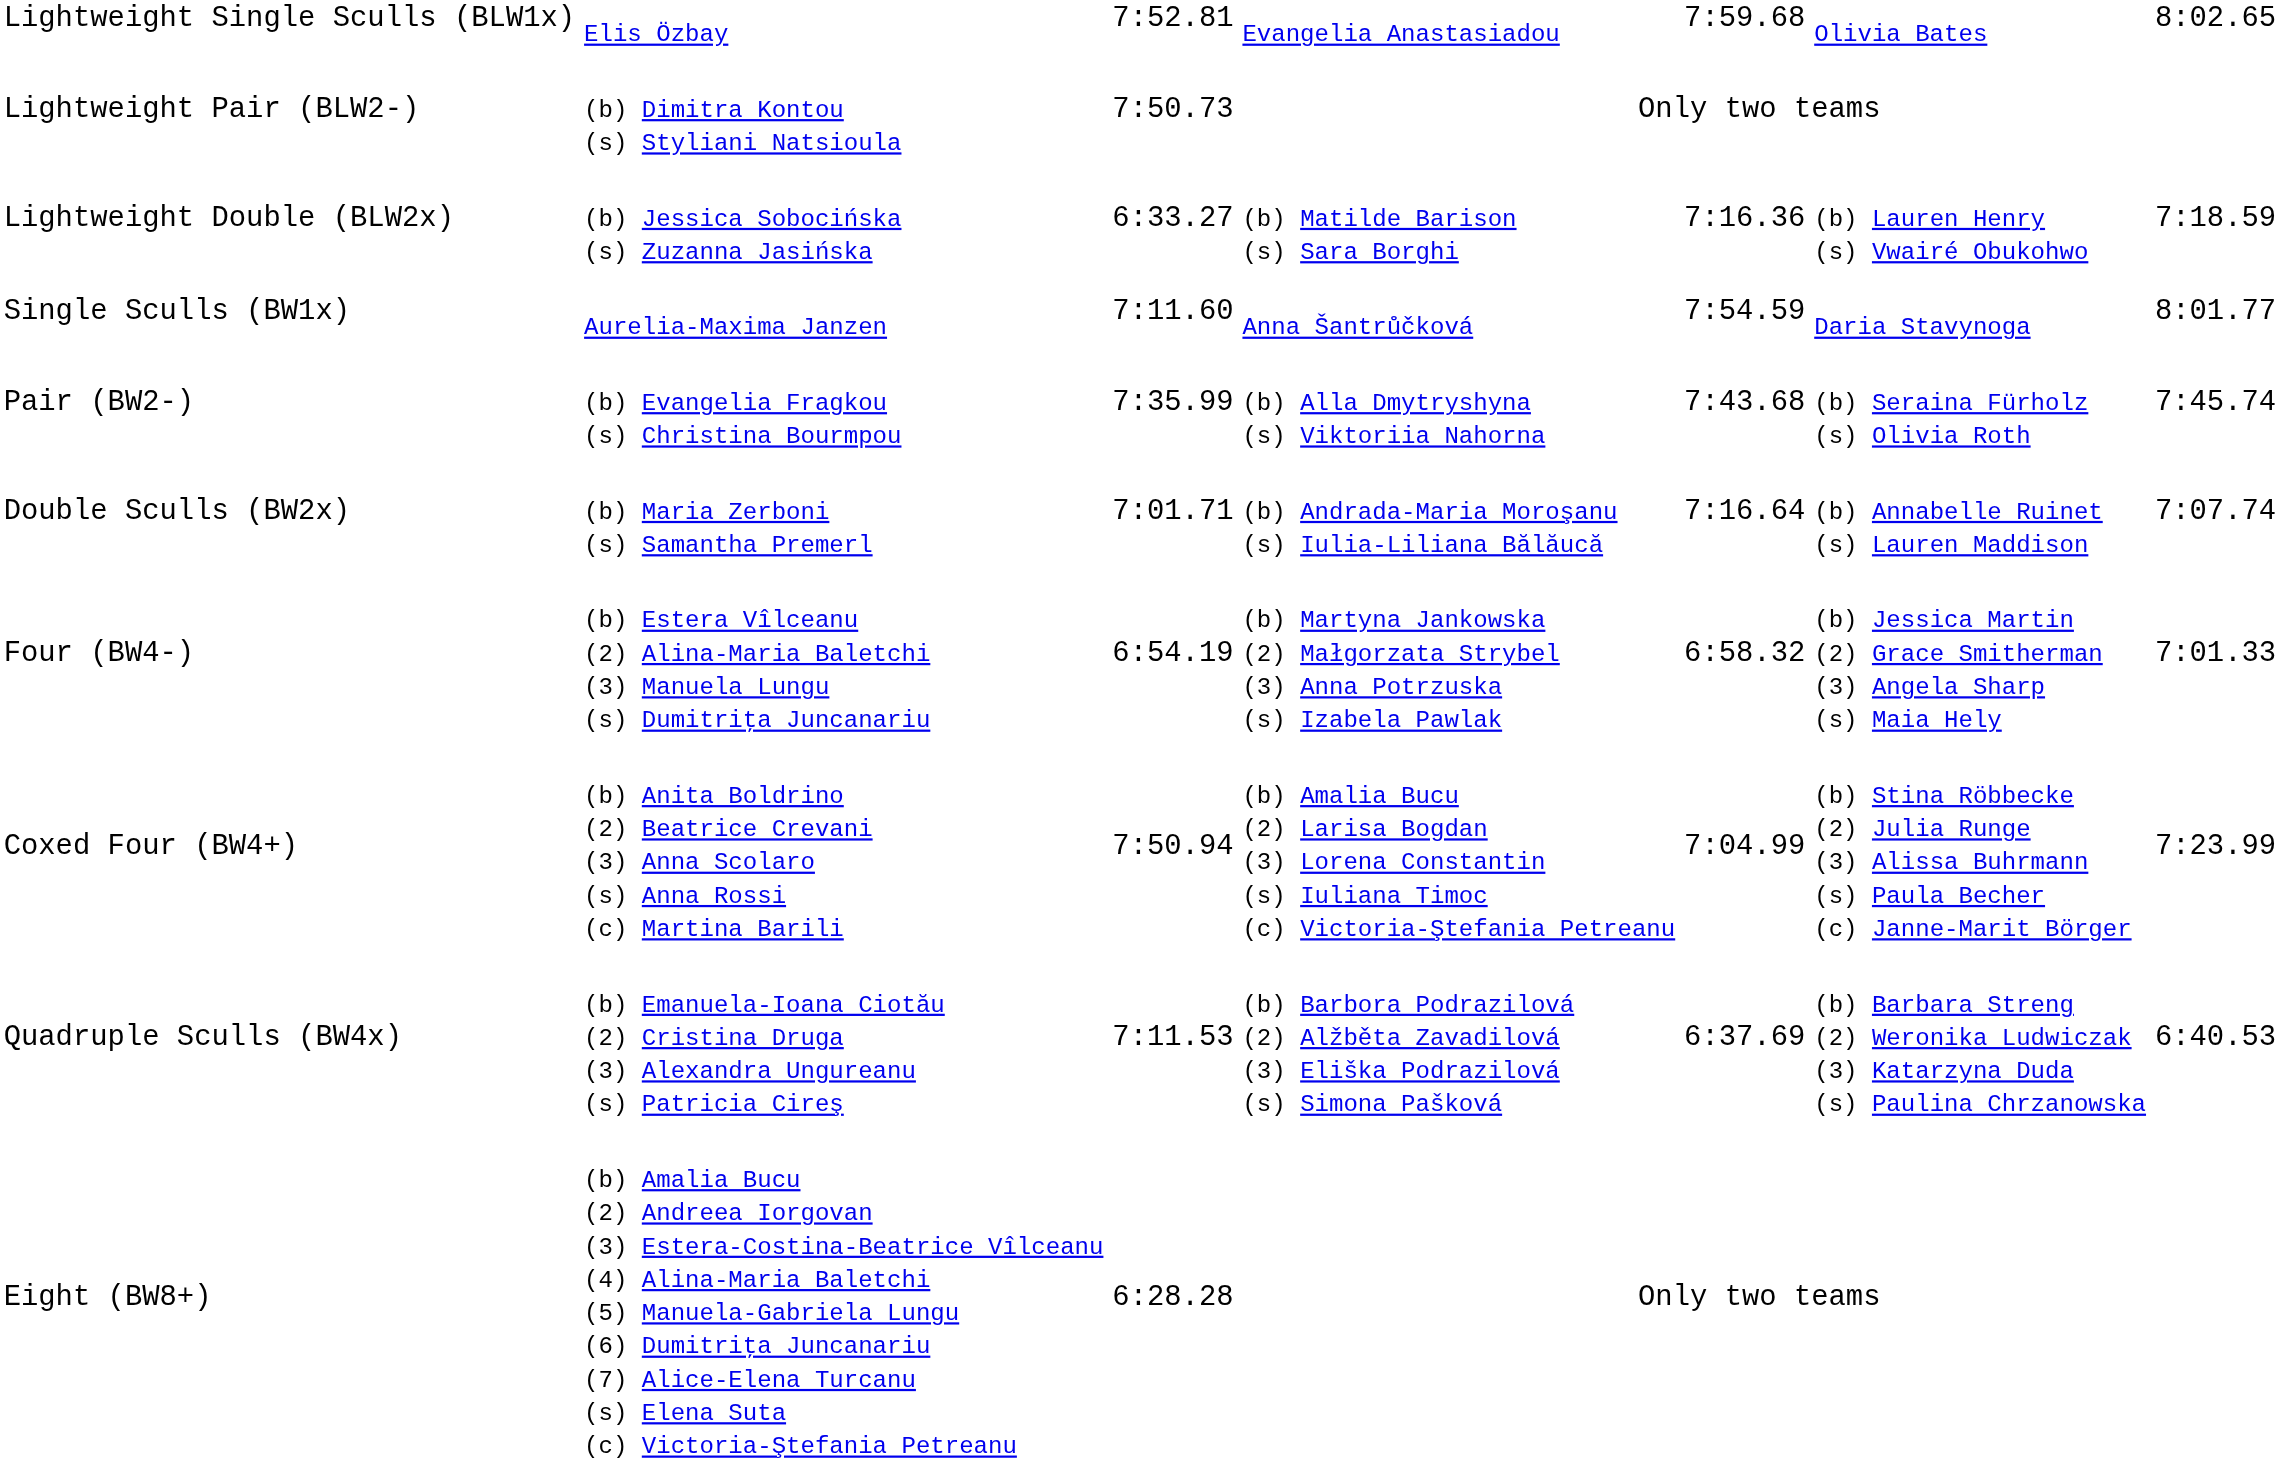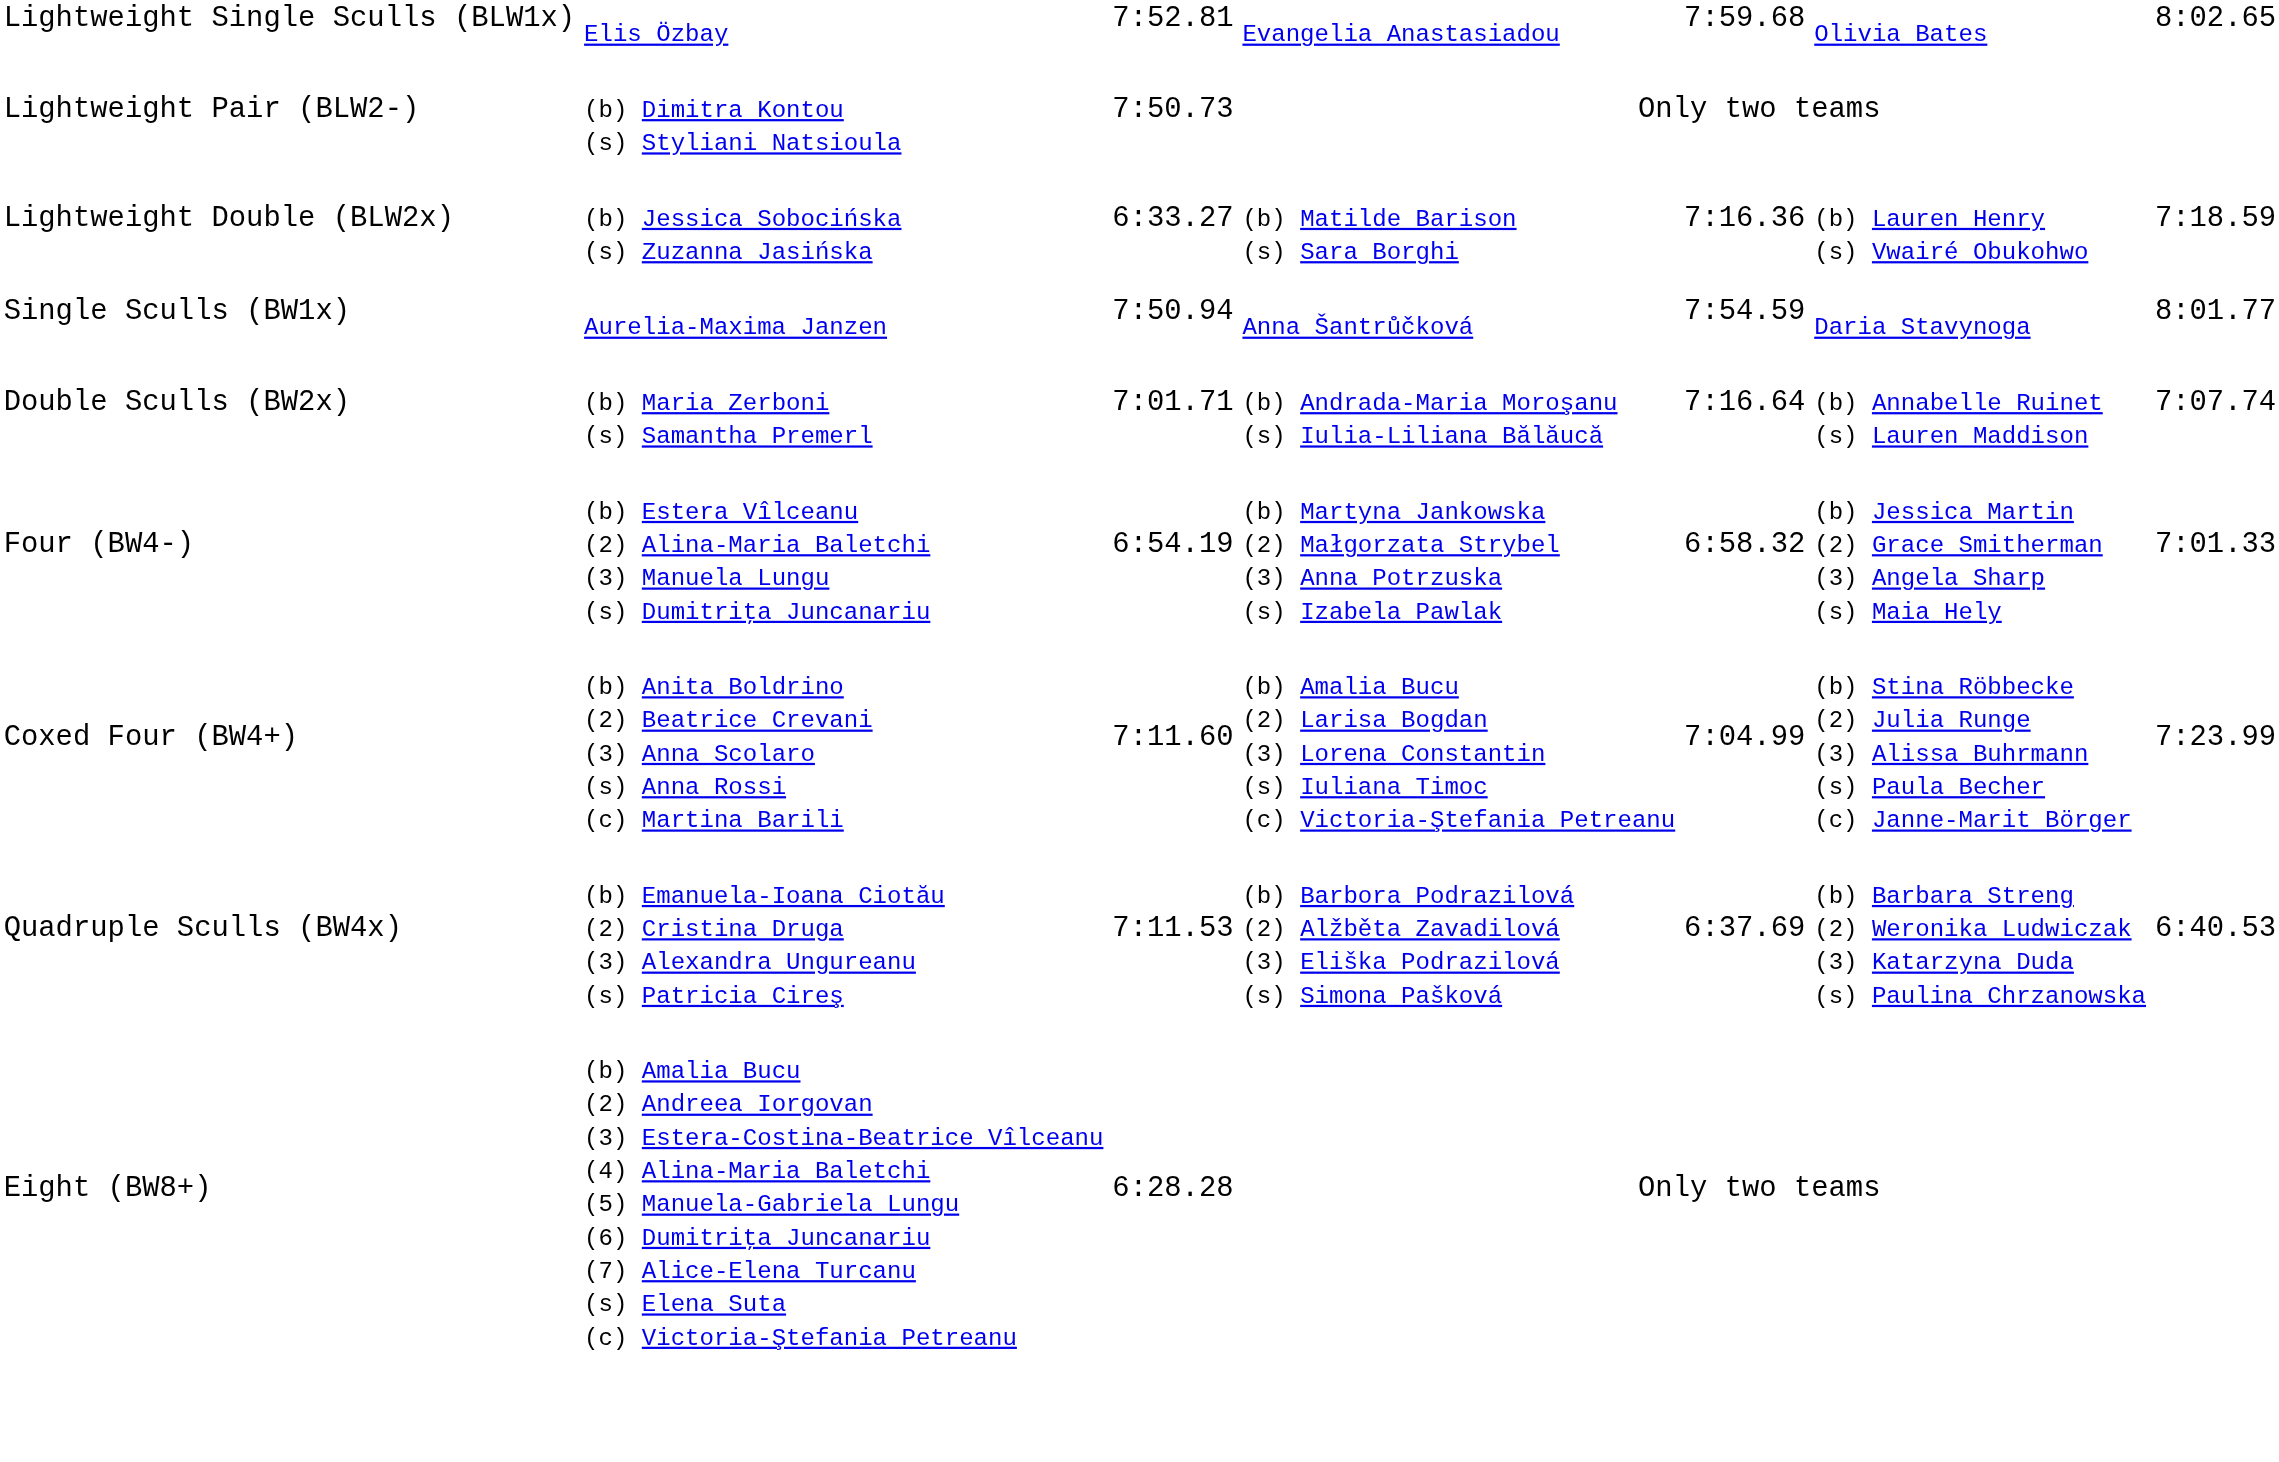Single Sculls (BW1x) | column 3: 7:11.60 -> 7:50.94
- row: Pair (BW2-) | (b) Evangelia Fragkou (s) Christina Bourmpou | 7:35.99 | (b) Alla Dmytryshyna (s) Viktoriia Nahorna | 7:43.68 | (b) Seraina Fürholz (s) Olivia Roth | 7:45.74
Coxed Four (BW4+) | column 3: 7:50.94 -> 7:11.60
